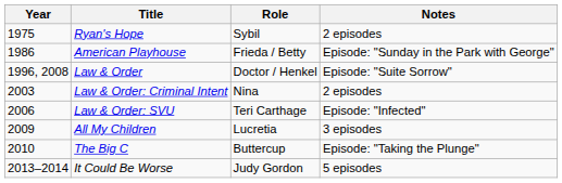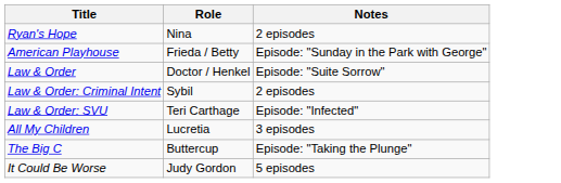- column: Year | 1975 | 1986 | 1996, 2008 | 2003 | 2006 | 2009 | 2010 | 2013–2014
Ryan's Hope | Role: Sybil -> Nina
Law & Order: Criminal Intent | Role: Nina -> Sybil
